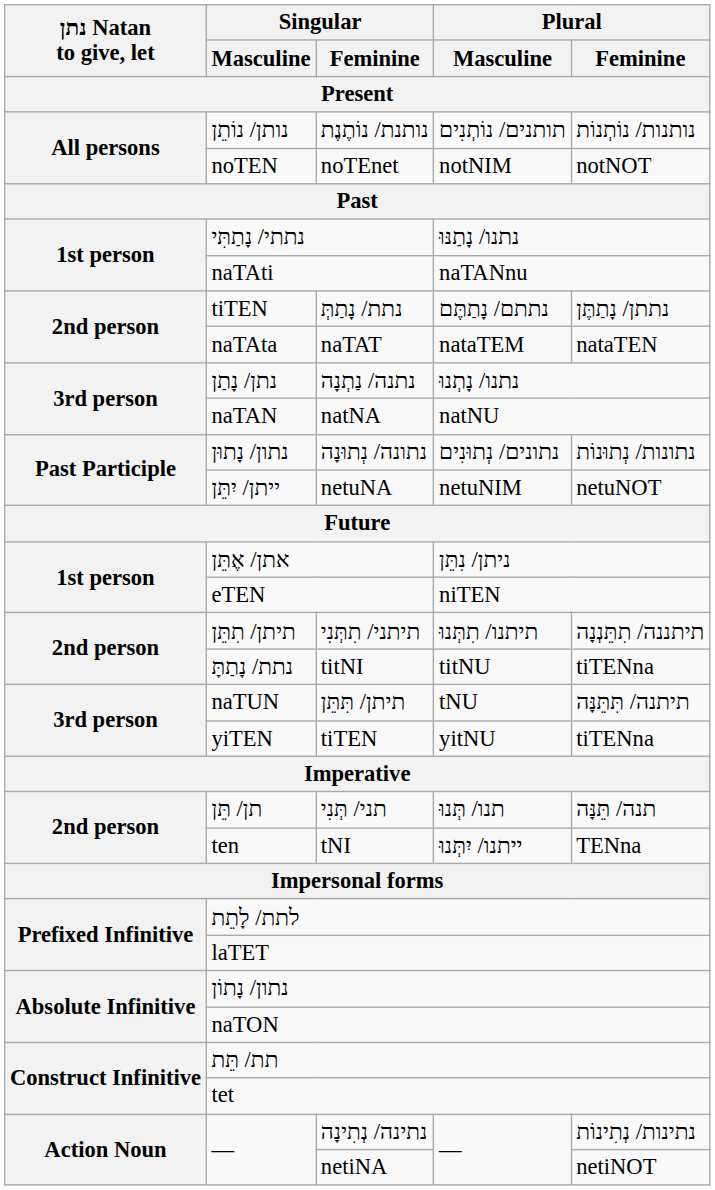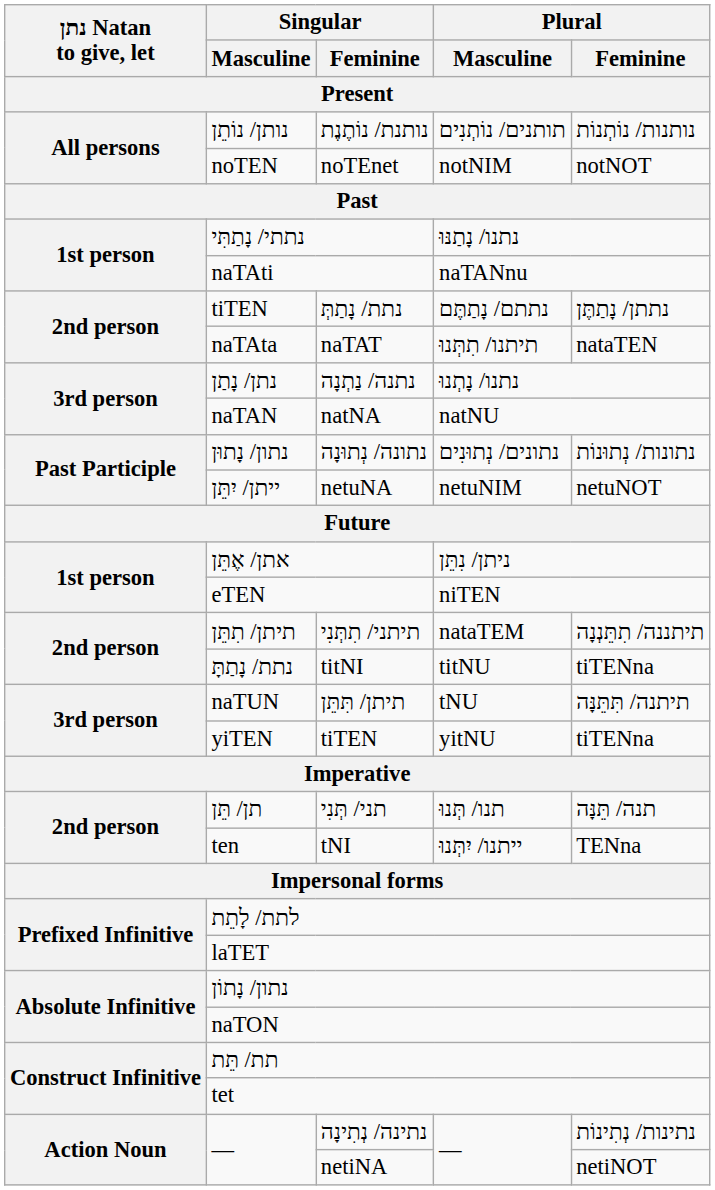naTAT | Plural / Masculine: nataTEM -> תיתנו/ תִתְּנוּ
תיתני/ תִתְּנִי | Plural / Masculine: תיתנו/ תִתְּנוּ -> nataTEM
